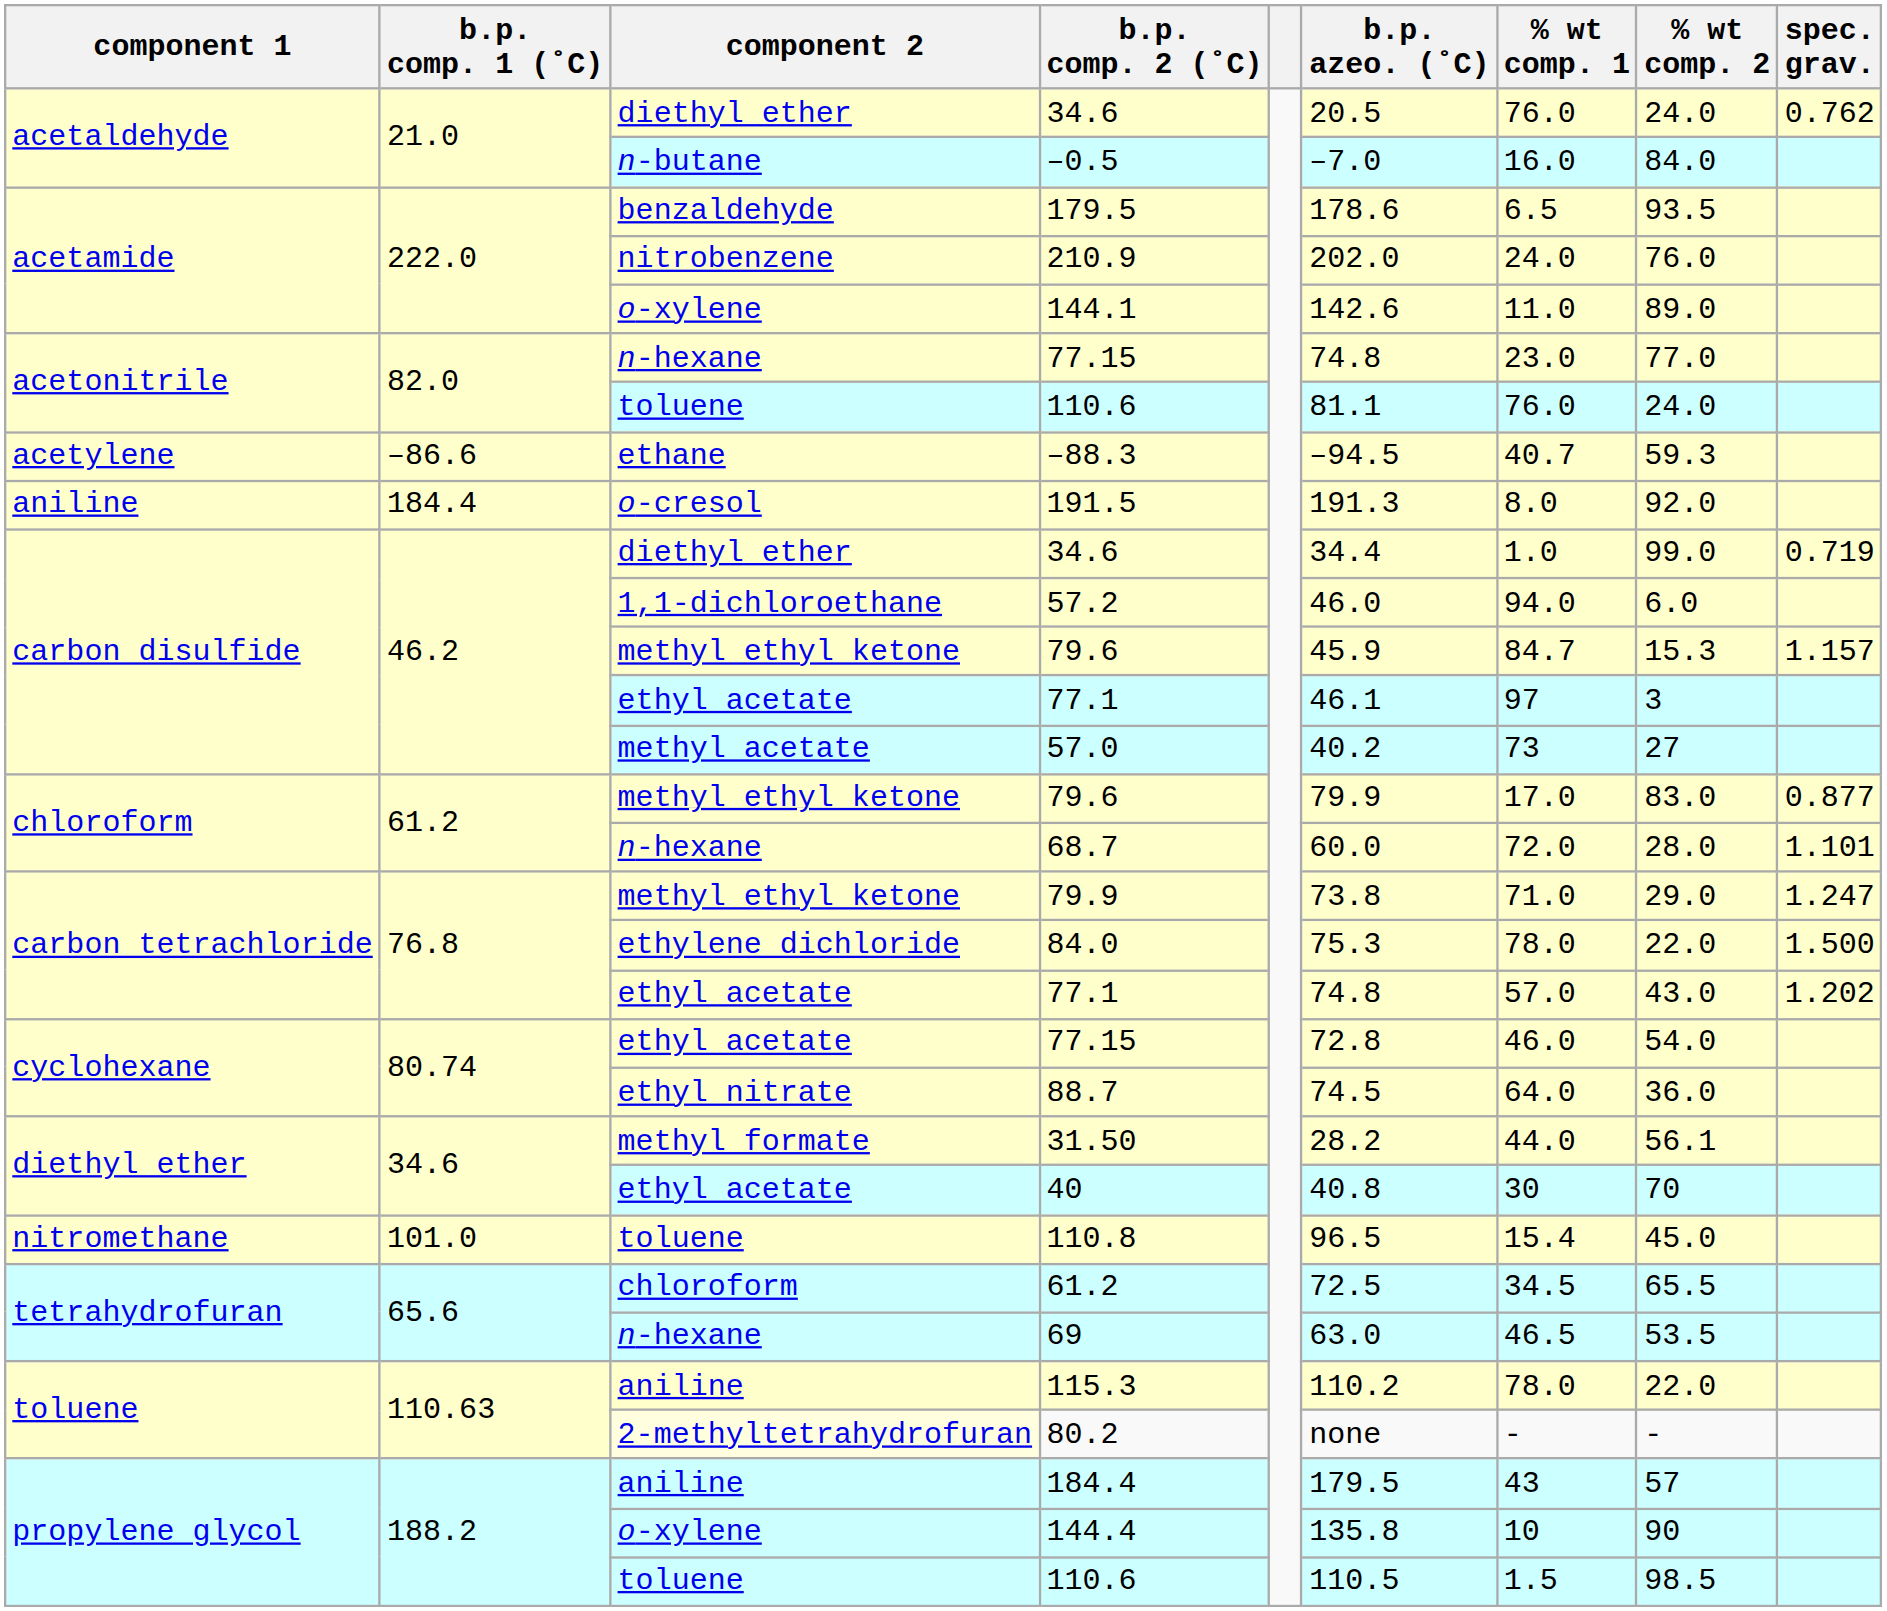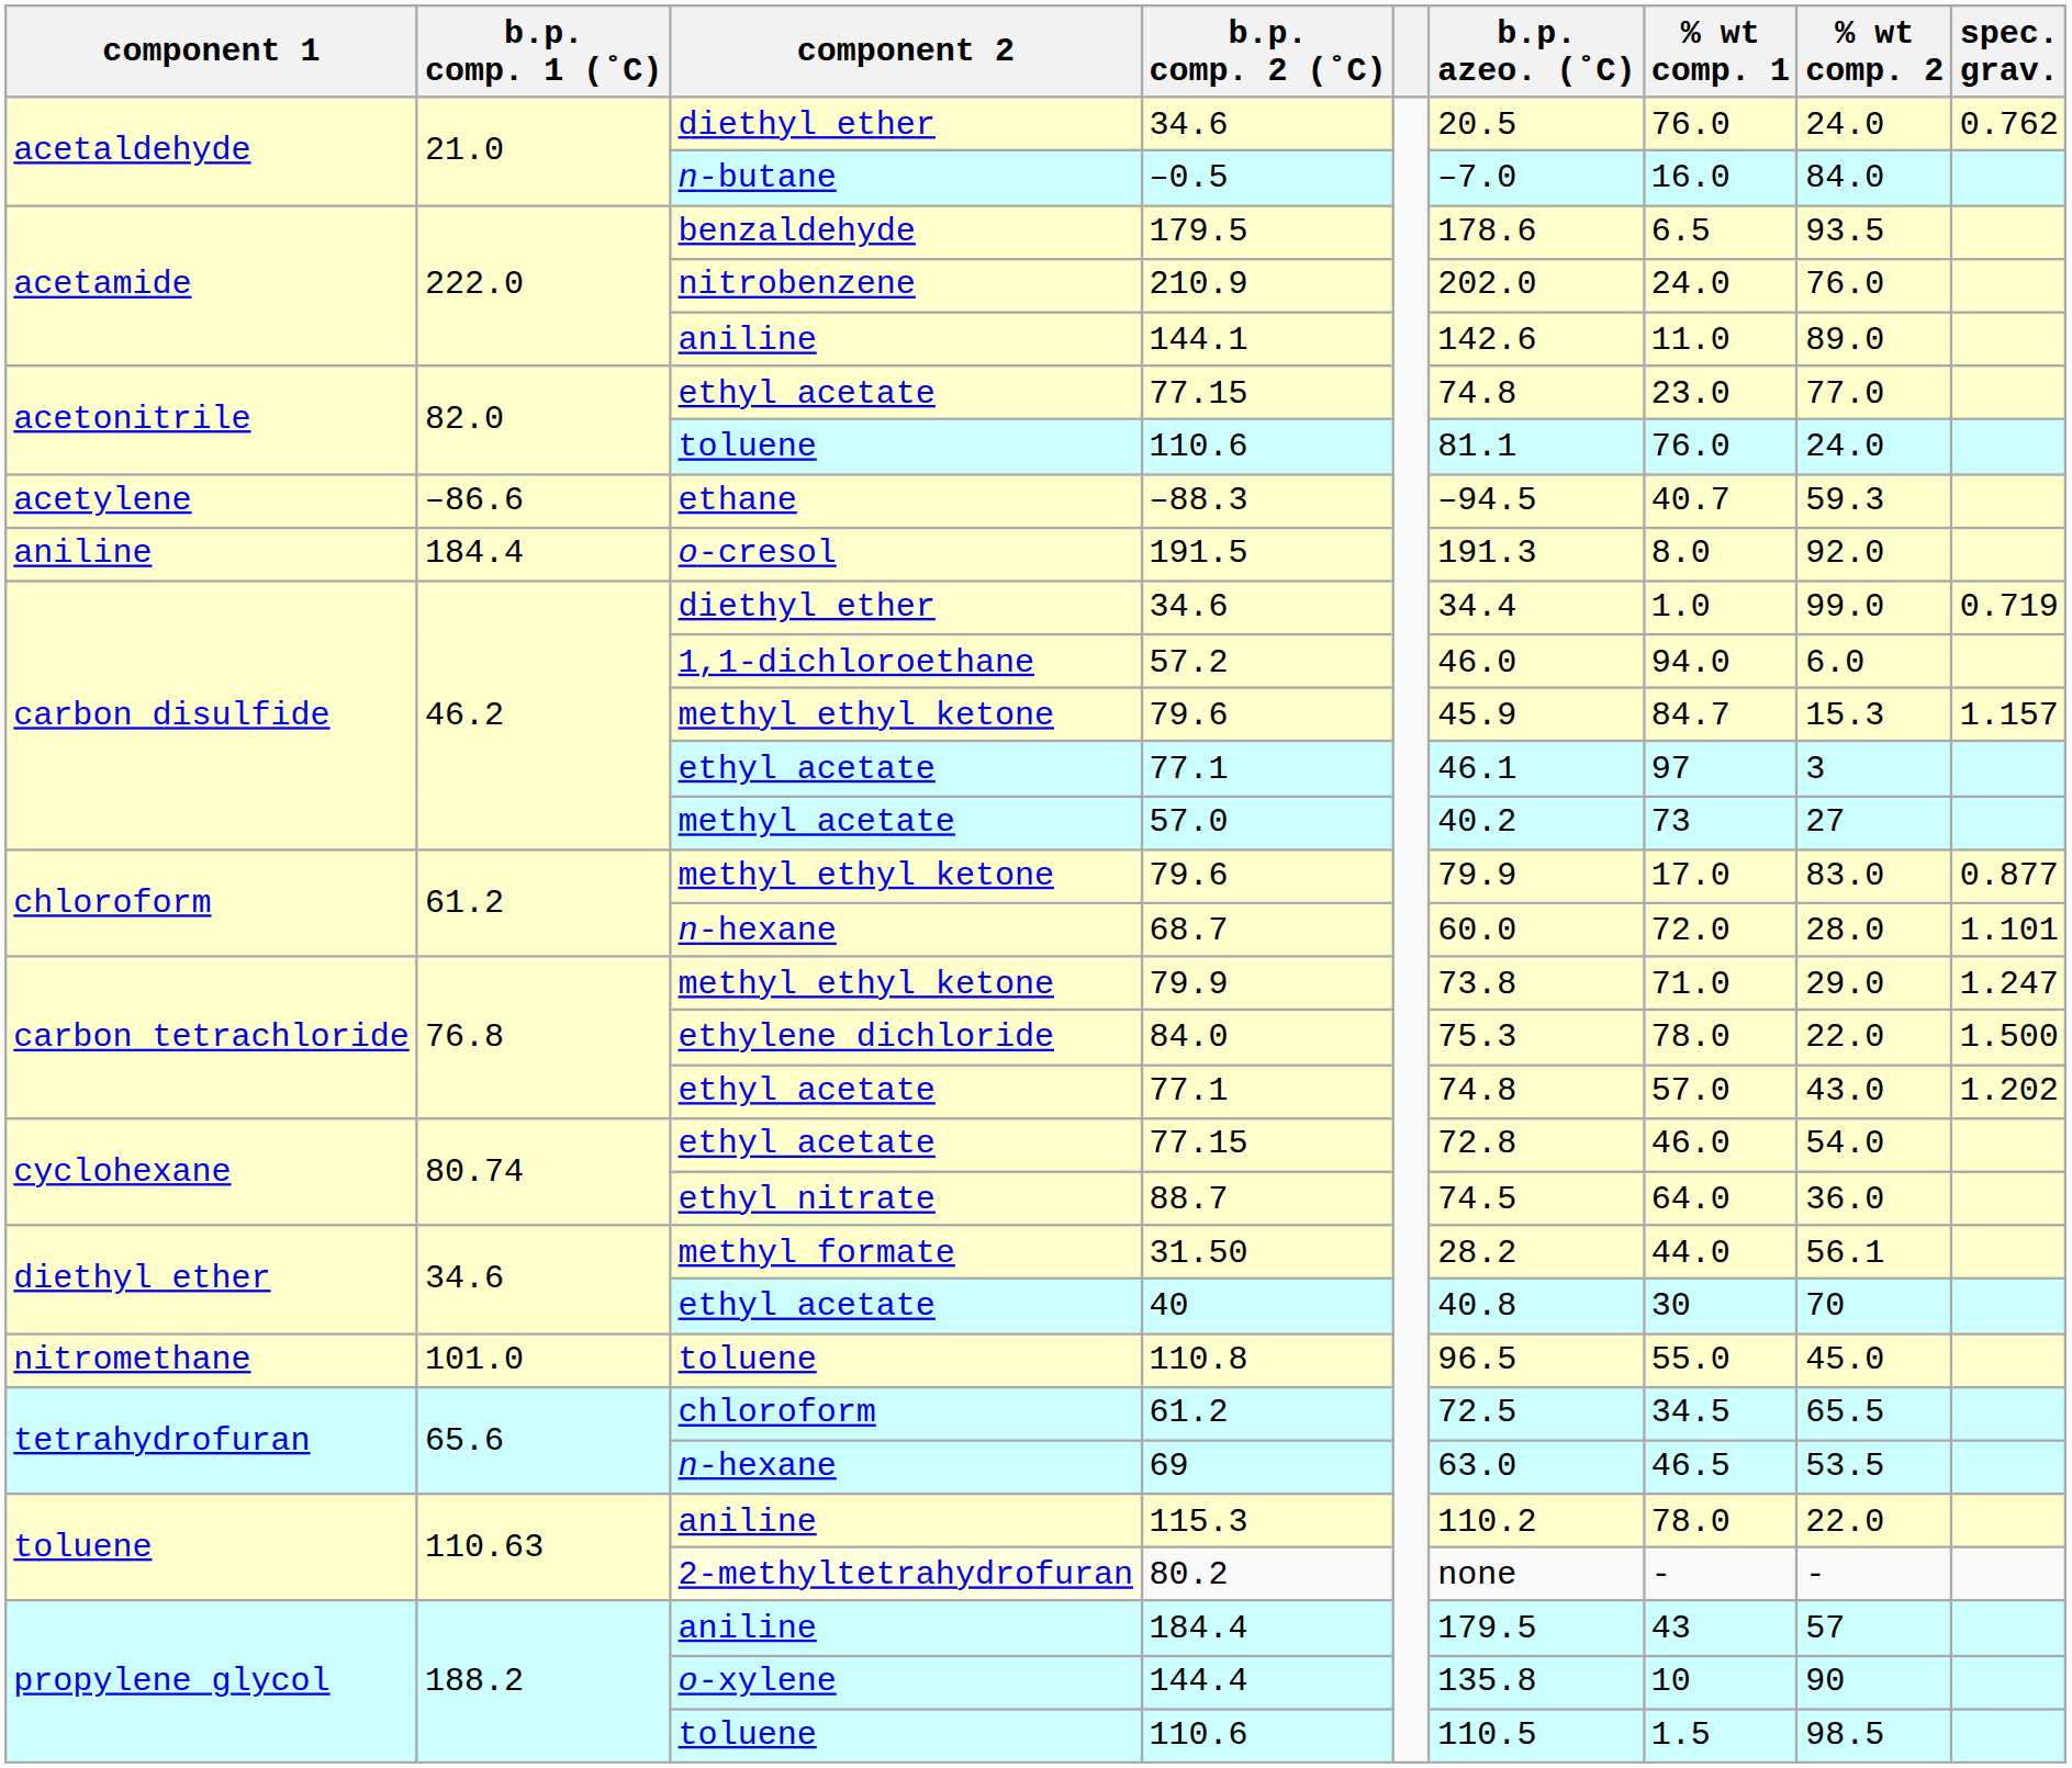144.1 | component 2: o-xylene -> aniline
acetonitrile / 77.15 | component 2: n-hexane -> ethyl acetate
110.8 | % wt comp. 1: 15.4 -> 55.0
